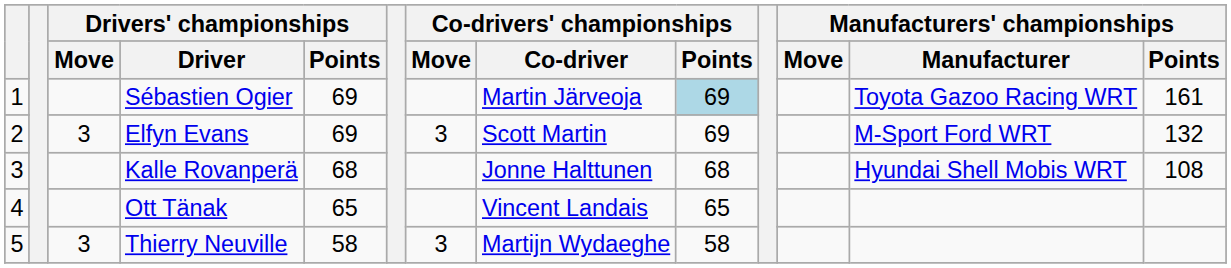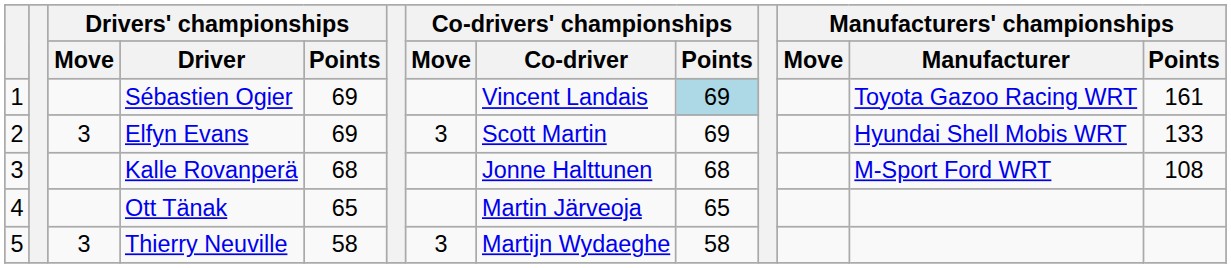Sébastien Ogier | Co-drivers' championships / Co-driver: Martin Järveoja -> Vincent Landais
Elfyn Evans | Manufacturers' championships / Manufacturer: M-Sport Ford WRT -> Hyundai Shell Mobis WRT
Elfyn Evans | Manufacturers' championships / Points: 132 -> 133
Kalle Rovanperä | Manufacturers' championships / Manufacturer: Hyundai Shell Mobis WRT -> M-Sport Ford WRT
Ott Tänak | Co-drivers' championships / Co-driver: Vincent Landais -> Martin Järveoja
